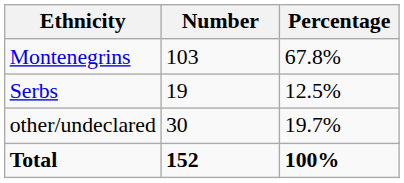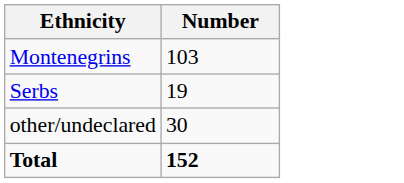- column: Percentage | 67.8% | 12.5% | 19.7% | 100%
